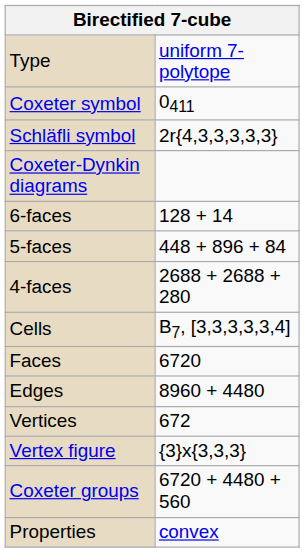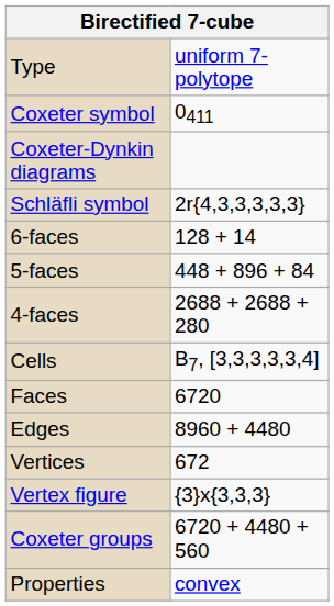rows swapped: Schläfli symbol <-> Coxeter-Dynkin diagrams
